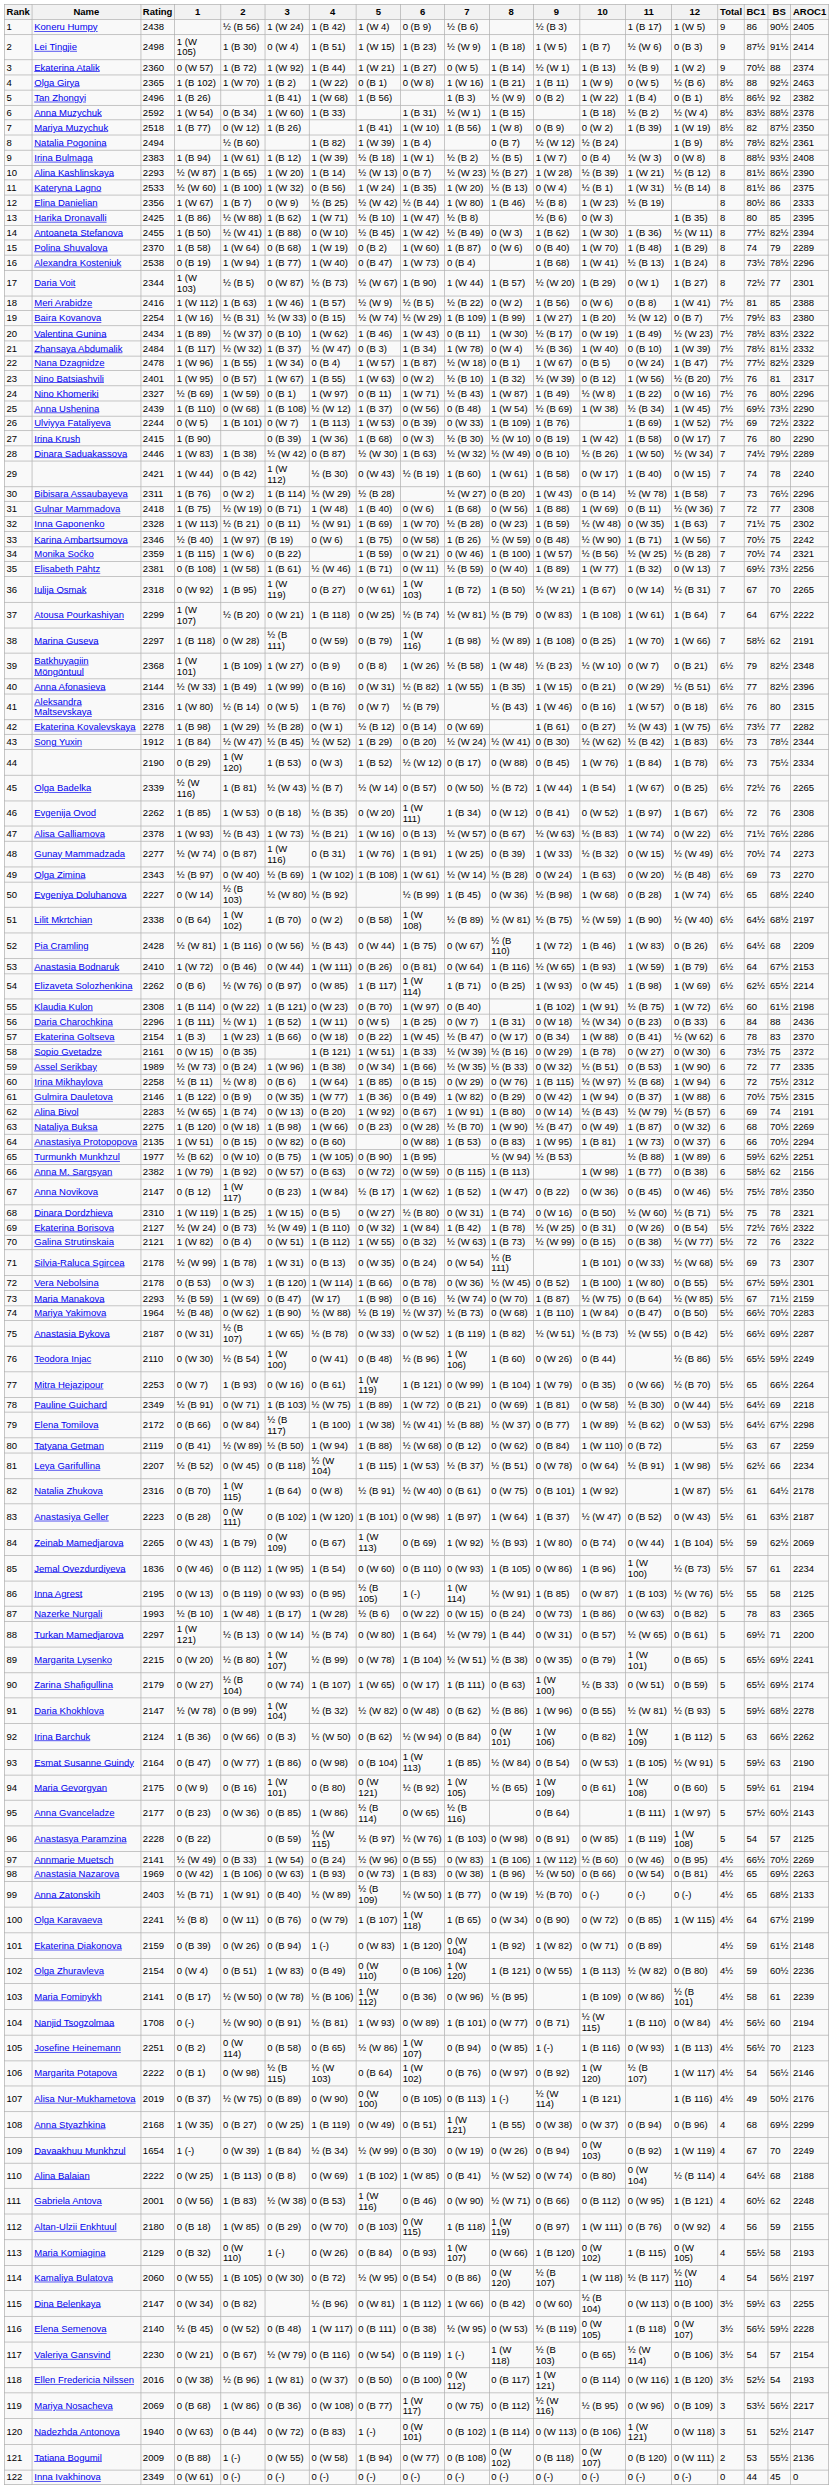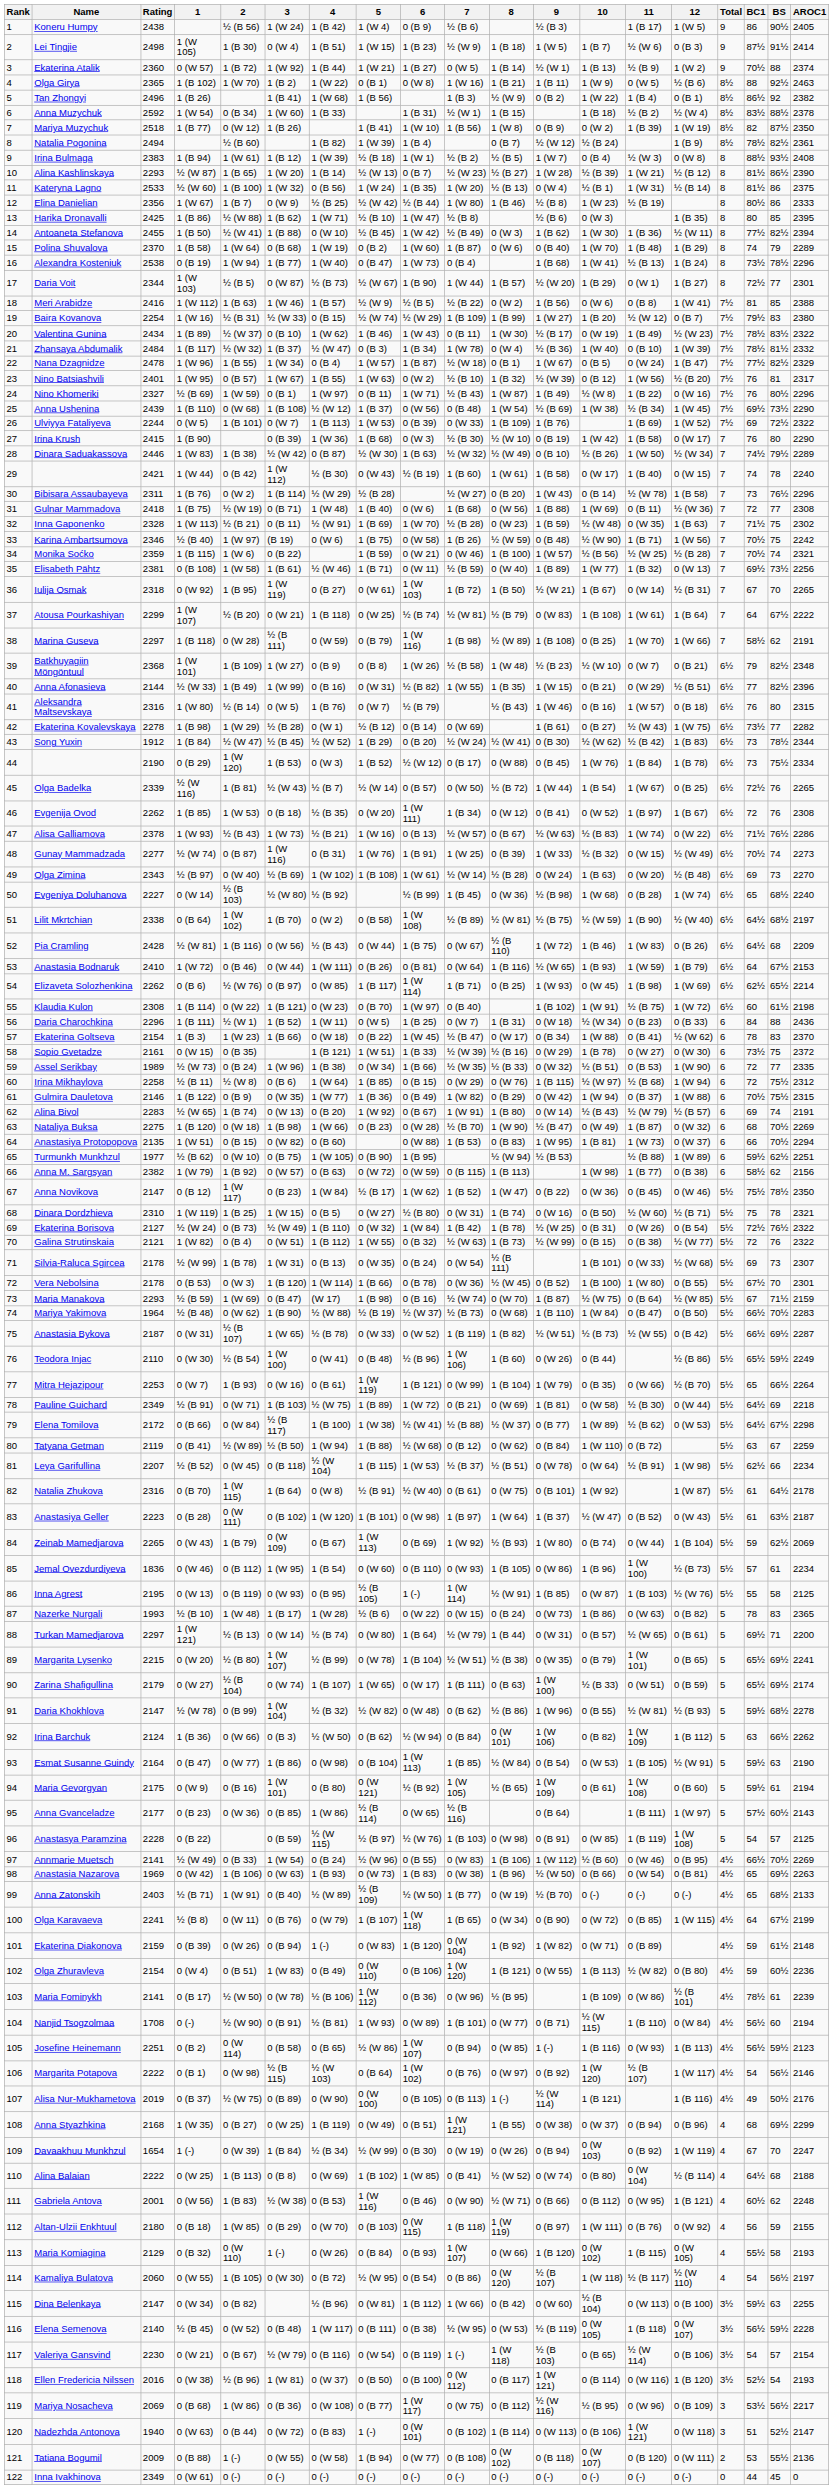Vera Nebolsina | BS: 59½ -> 70
Maria Fominykh | BC1: 58 -> 78½
Josefine Heinemann | BS: 70 -> 59½
Davaakhuu Munkhzul | AROC1: 2249 -> 2247
